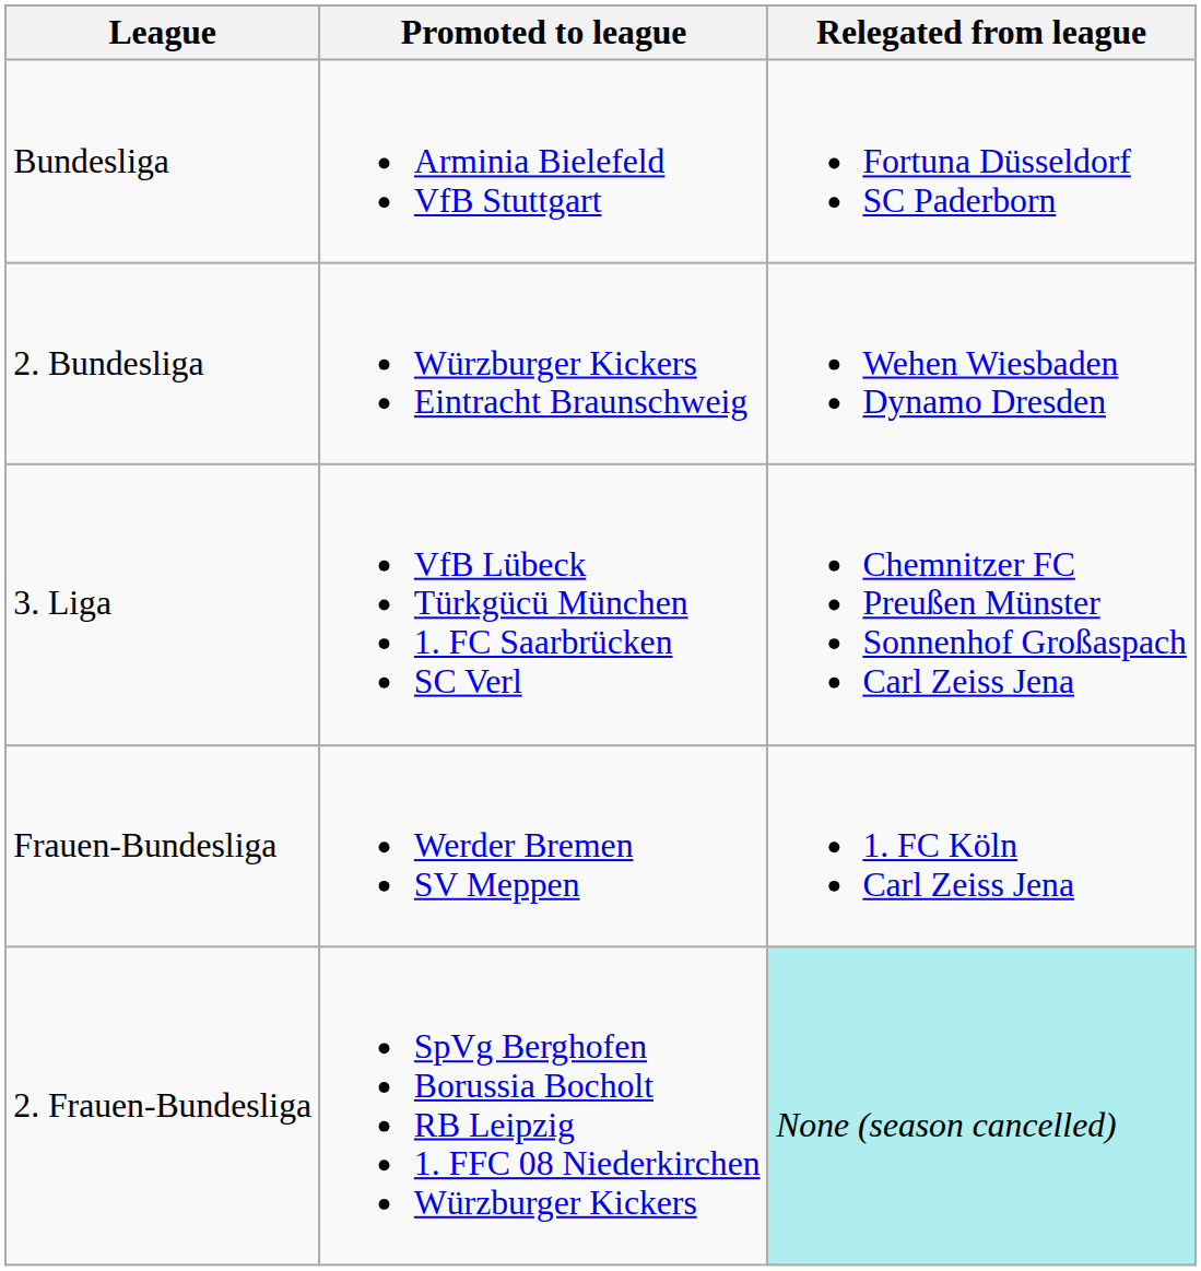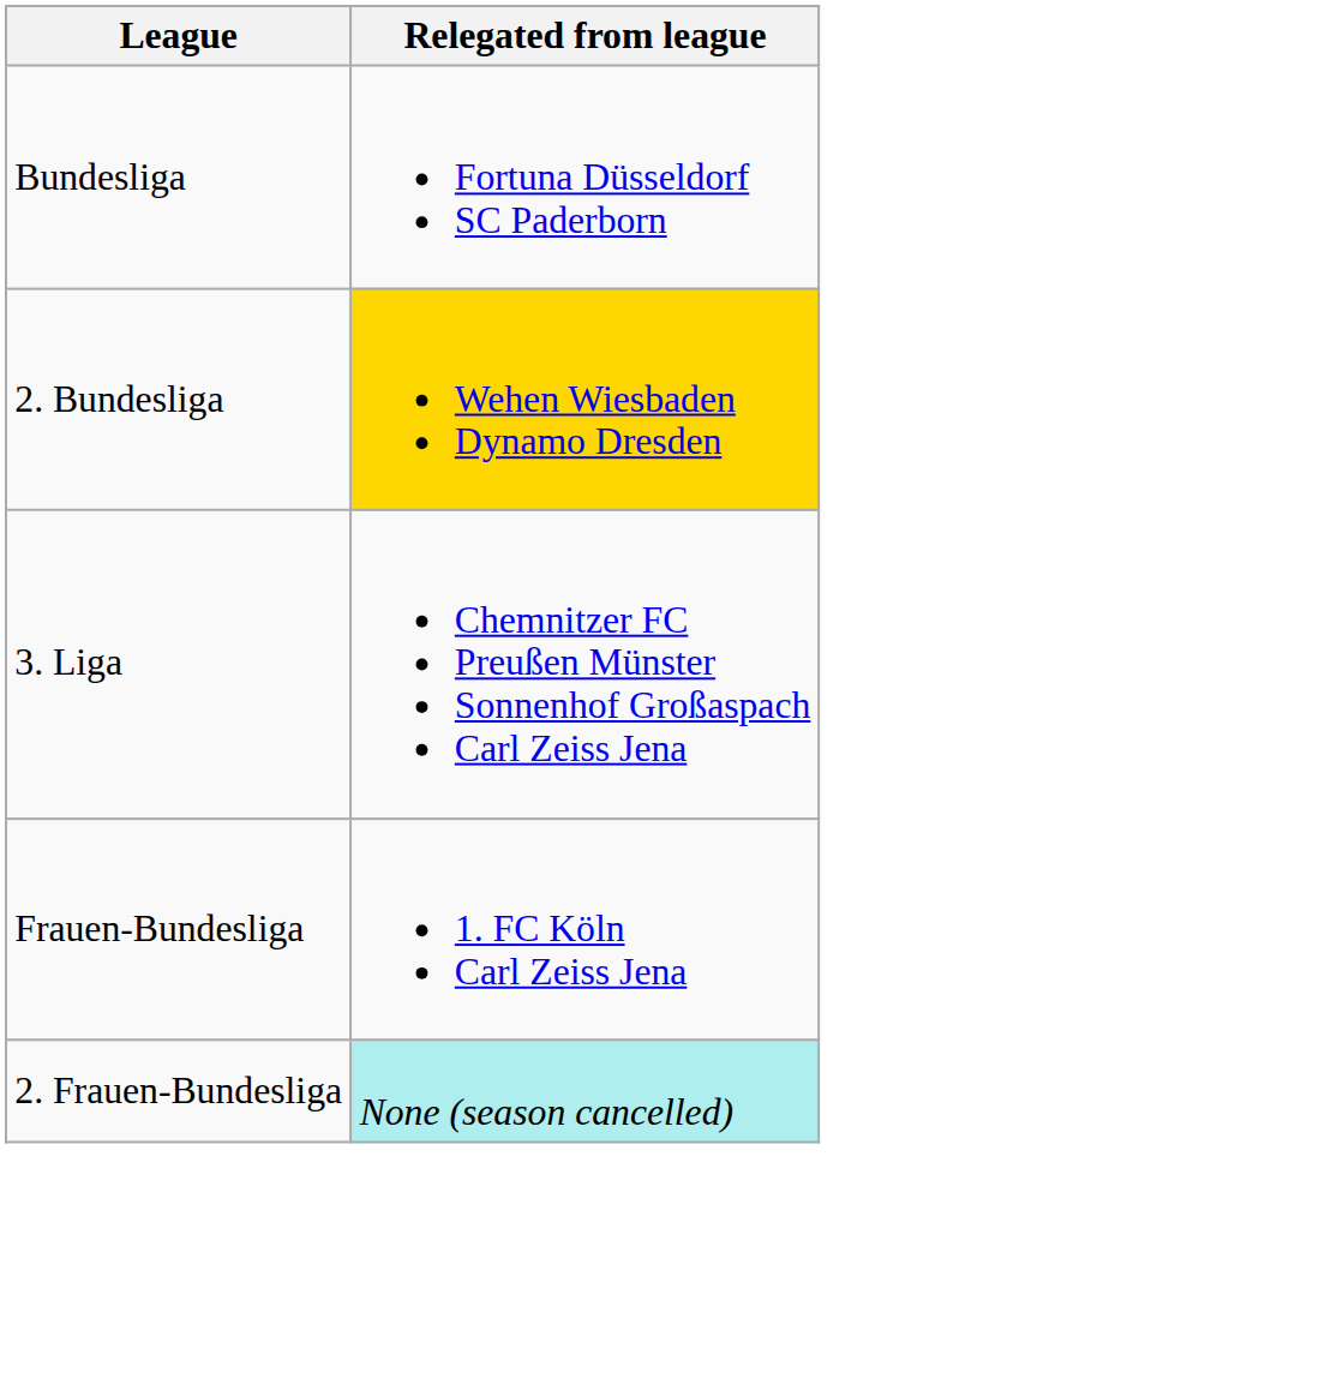- column: Promoted to league | Arminia Bielefeld VfB Stuttgart | Würzburger Kickers Eintracht Braunschweig | VfB Lübeck Türkgücü München 1. FC Saarbrücken SC Verl | Werder Bremen SV Meppen | SpVg Berghofen Borussia Bocholt RB Leipzig 1. FFC 08 Niederkirchen Würzburger Kickers
2. Bundesliga | Relegated from league: no background -> gold background
